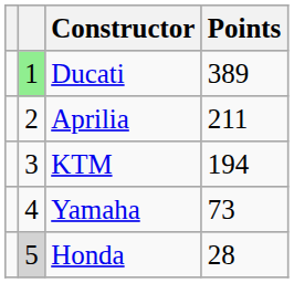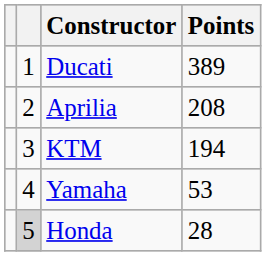Ducati | column 2: lightgreen background -> no background
Aprilia | Points: 211 -> 208
Yamaha | Points: 73 -> 53
